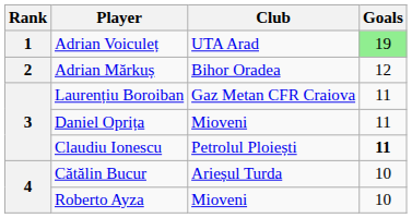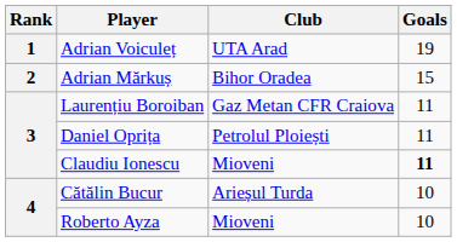Adrian Voiculeț | Goals: lightgreen background -> no background
Adrian Mărkuș | Goals: 12 -> 15
Daniel Oprița | Club: Mioveni -> Petrolul Ploiești
Claudiu Ionescu | Club: Petrolul Ploiești -> Mioveni
